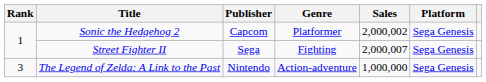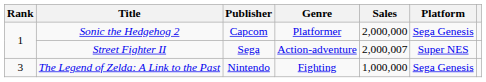Sonic the Hedgehog 2 | Sales: 2,000,002 -> 2,000,000
Street Fighter II | Genre: Fighting -> Action-adventure
Street Fighter II | Platform: Sega Genesis -> Super NES
The Legend of Zelda: A Link to the Past | Genre: Action-adventure -> Fighting
